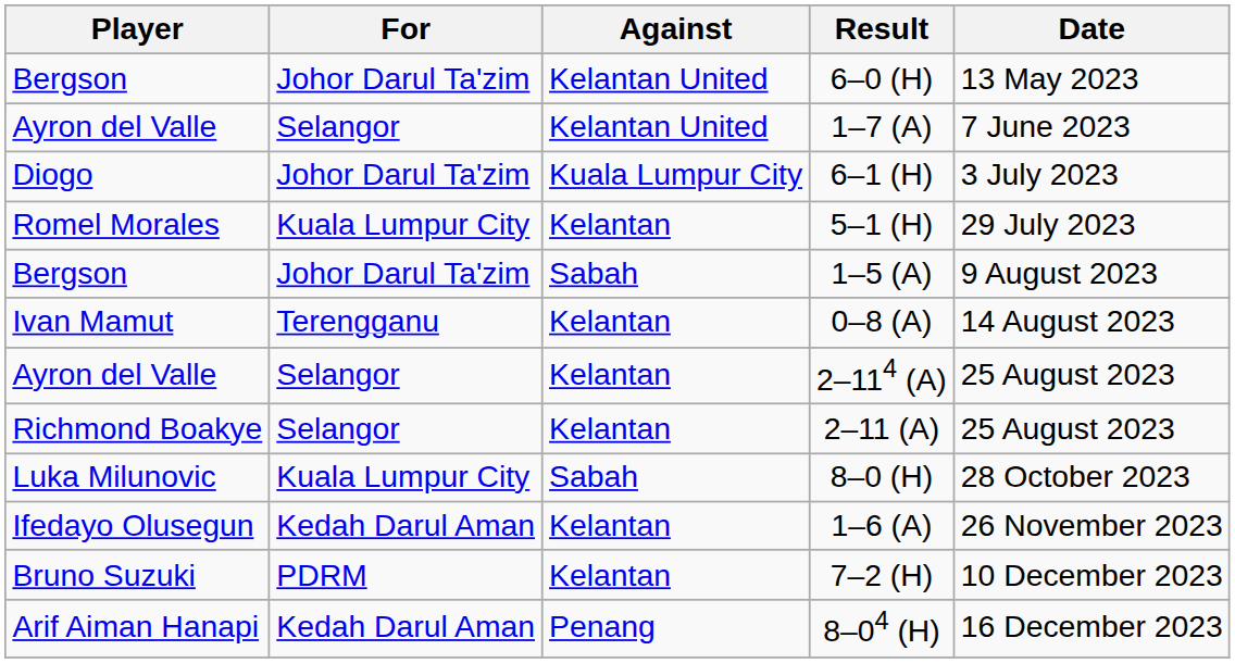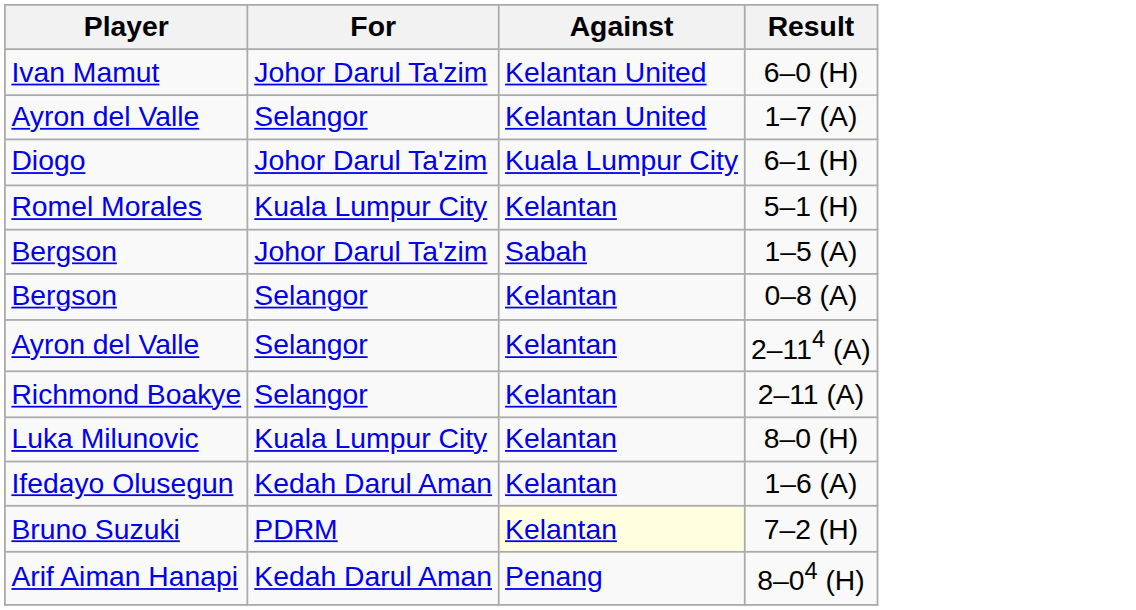- column: Date | 13 May 2023 | 7 June 2023 | 3 July 2023 | 29 July 2023 | 9 August 2023 | 14 August 2023 | 25 August 2023 | 25 August 2023 | 28 October 2023 | 26 November 2023 | 10 December 2023 | 16 December 2023
6–0 (H) | Player: Bergson -> Ivan Mamut
0–8 (A) | Player: Ivan Mamut -> Bergson
0–8 (A) | For: Terengganu -> Selangor
8–0 (H) | Against: Sabah -> Kelantan
7–2 (H) | Against: no background -> lightyellow background
